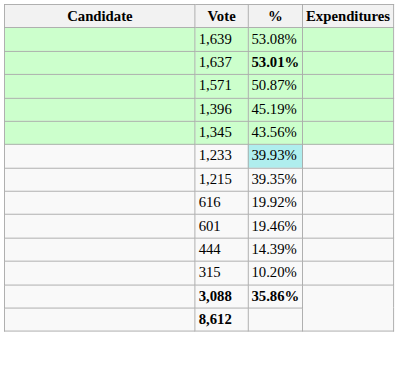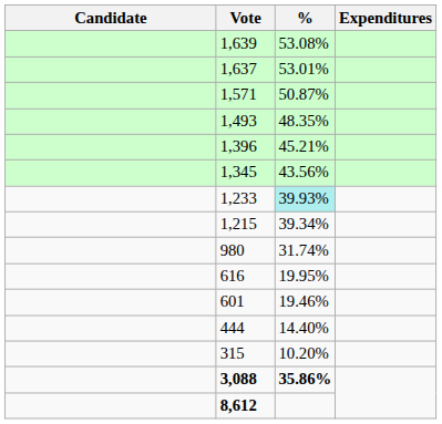1,637 | %: bold -> normal
+ row: 1,493 | 48.35%
1,396 | %: 45.19% -> 45.21%
1,215 | %: 39.35% -> 39.34%
+ row: 980 | 31.74%
616 | %: 19.92% -> 19.95%
444 | %: 14.39% -> 14.40%
